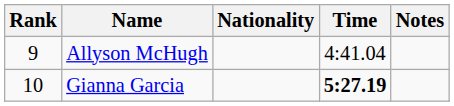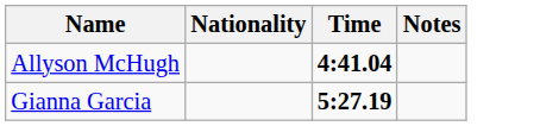- column: Rank | 9 | 10
Allyson McHugh | Time: normal -> bold
